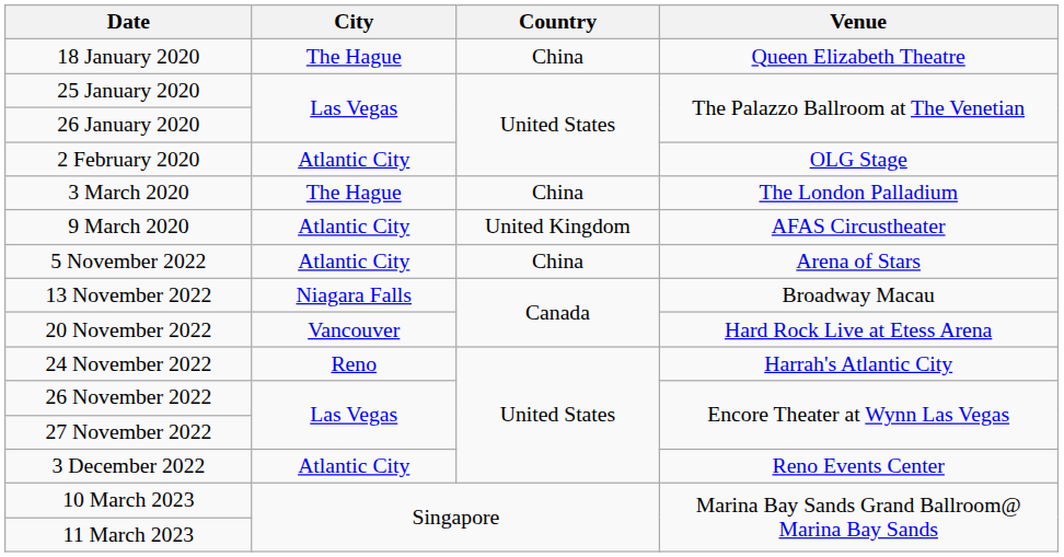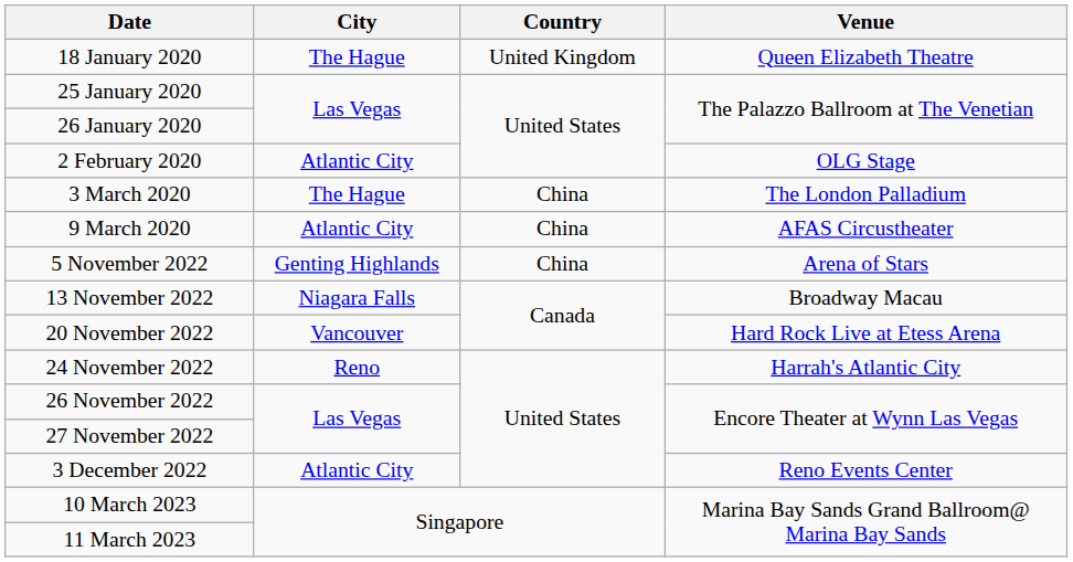18 January 2020 | Country: China -> United Kingdom
9 March 2020 | Country: United Kingdom -> China
5 November 2022 | City: Atlantic City -> Genting Highlands
